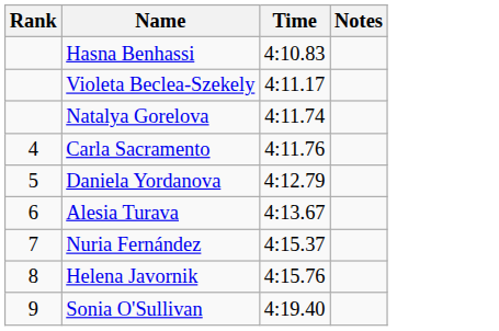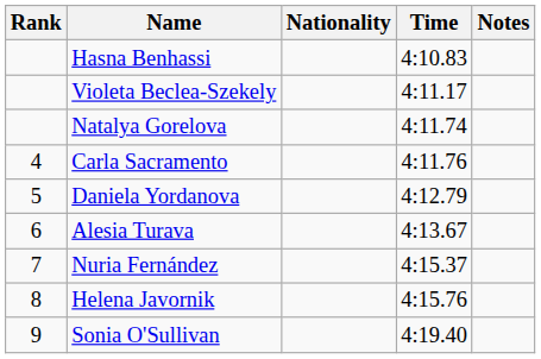+ column: Nationality
